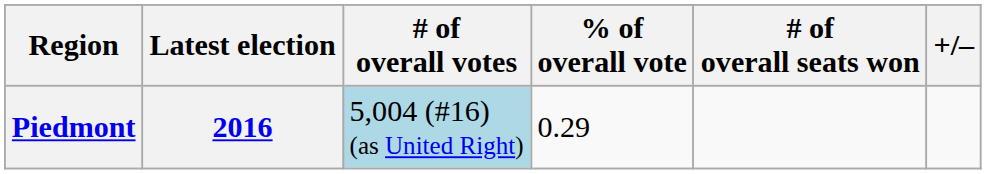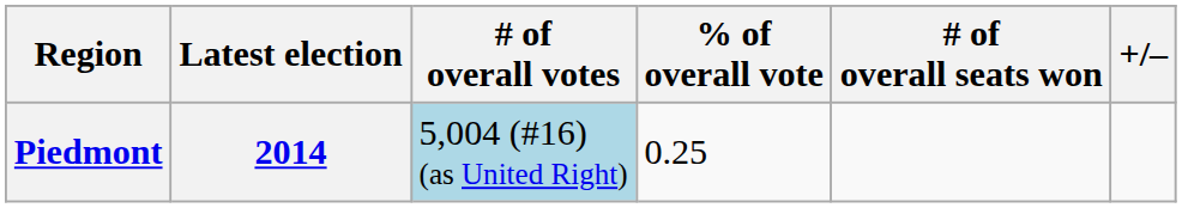Piedmont | Latest election: 2016 -> 2014
Piedmont | % of overall vote: 0.29 -> 0.25
